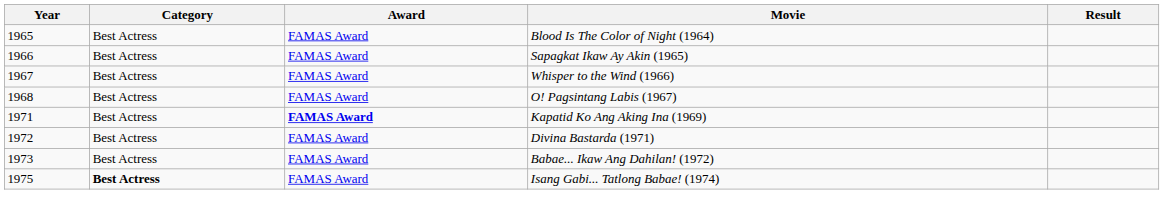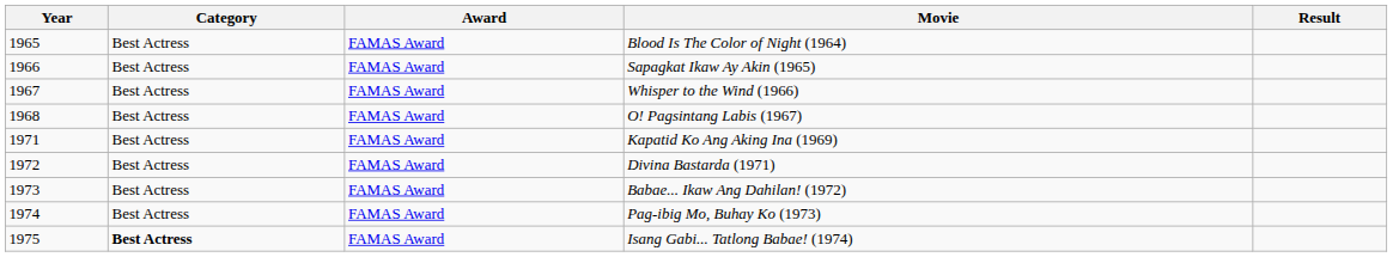Kapatid Ko Ang Aking Ina (1969) | Award: bold -> normal
+ row: 1974 | Best Actress | FAMAS Award | Pag-ibig Mo, Buhay Ko (1973)
